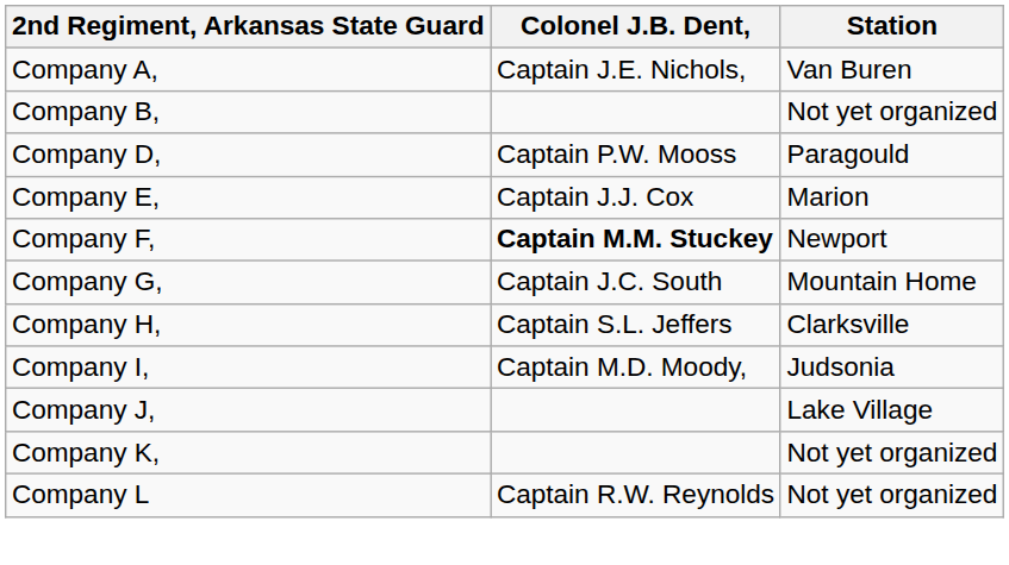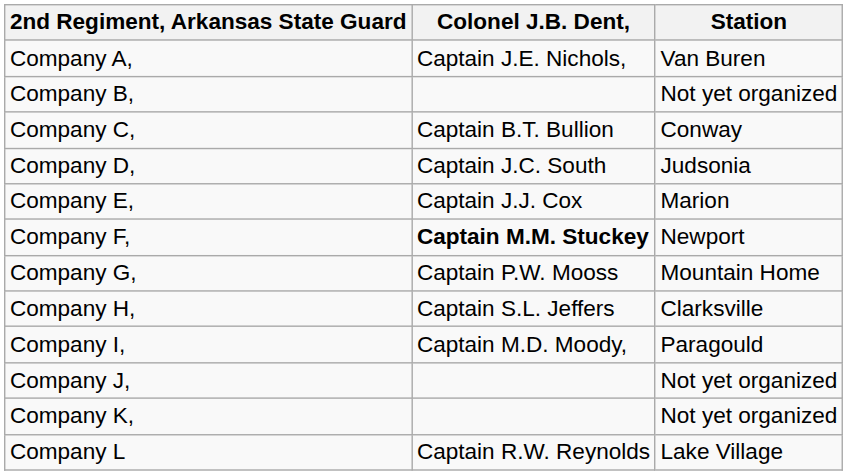+ row: Company C, | Captain B.T. Bullion | Conway
Company D, | Colonel J.B. Dent,: Captain P.W. Mooss -> Captain J.C. South
Company D, | Station: Paragould -> Judsonia
Company G, | Colonel J.B. Dent,: Captain J.C. South -> Captain P.W. Mooss
Company I, | Station: Judsonia -> Paragould
Company J, | Station: Lake Village -> Not yet organized
Company L | Station: Not yet organized -> Lake Village
